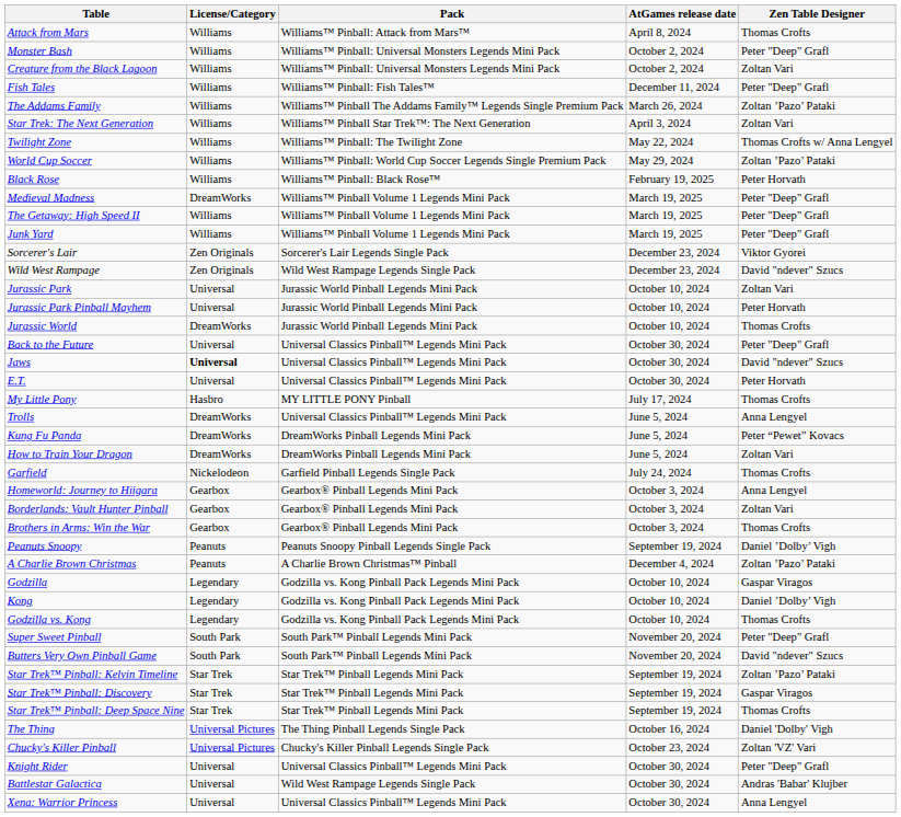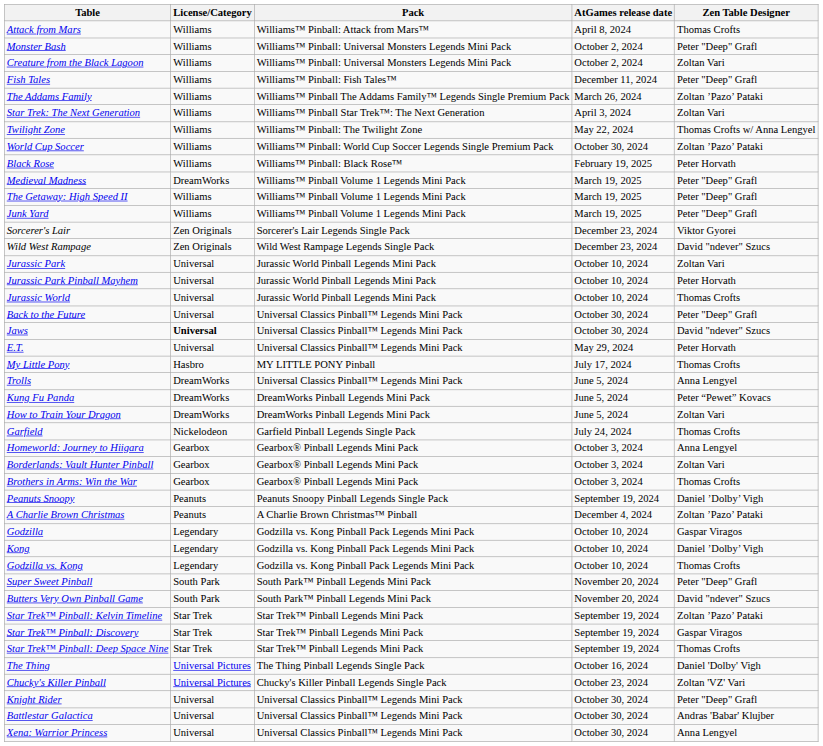World Cup Soccer | AtGames release date: May 29, 2024 -> October 30, 2024
Jurassic World | License/Category: DreamWorks -> Universal
E.T. | AtGames release date: October 30, 2024 -> May 29, 2024
Battlestar Galactica | Pack: Wild West Rampage Legends Single Pack -> Universal Classics Pinball™ Legends Mini Pack
